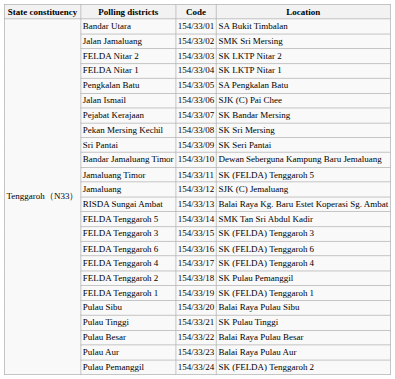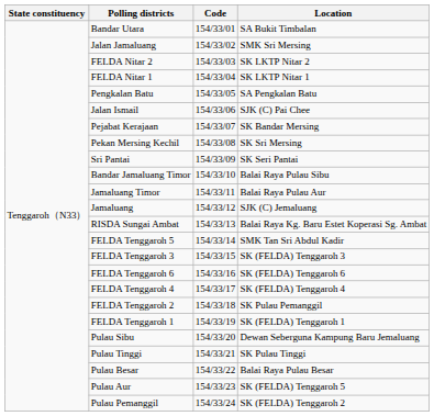Bandar Jamaluang Timor | Location: Dewan Seberguna Kampung Baru Jemaluang -> Balai Raya Pulau Sibu
Jamaluang Timor | Location: SK (FELDA) Tenggaroh 5 -> Balai Raya Pulau Aur
Pulau Sibu | Location: Balai Raya Pulau Sibu -> Dewan Seberguna Kampung Baru Jemaluang
Pulau Aur | Location: Balai Raya Pulau Aur -> SK (FELDA) Tenggaroh 5
